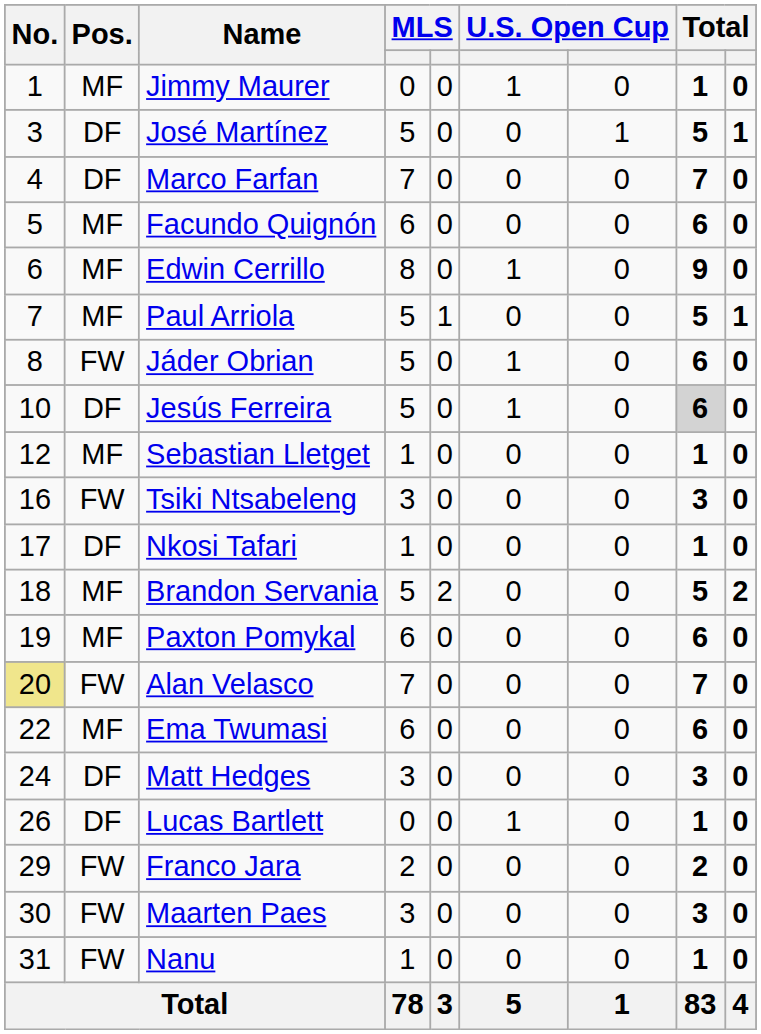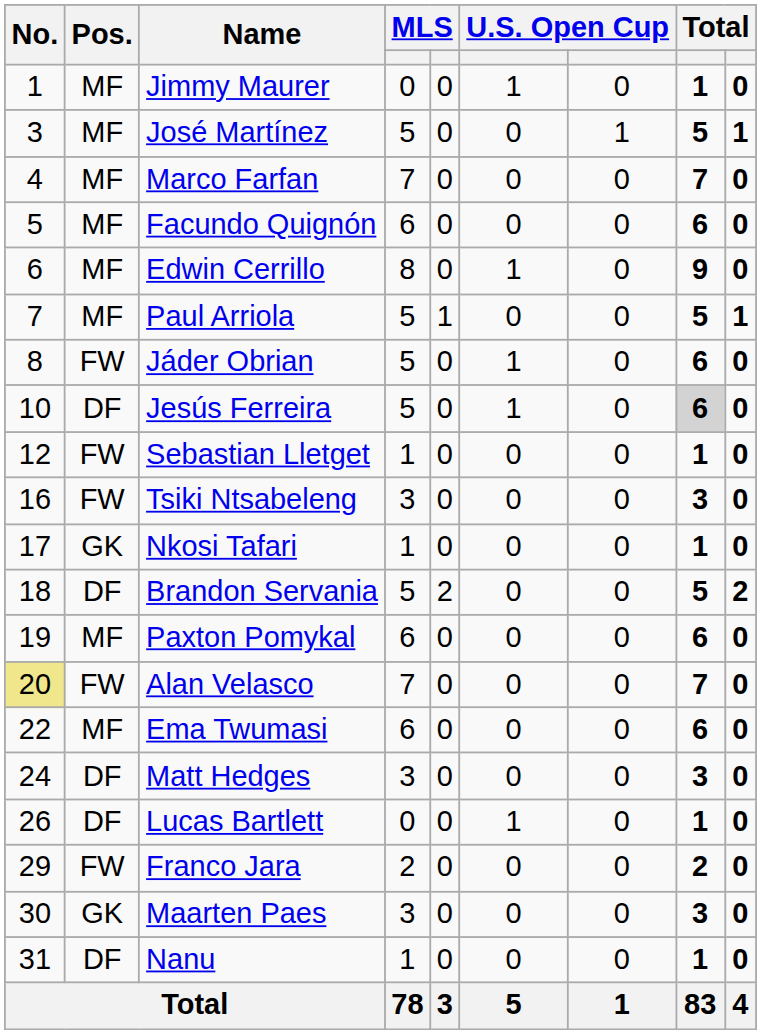José Martínez | Pos.: DF -> MF
Marco Farfan | Pos.: DF -> MF
Sebastian Lletget | Pos.: MF -> FW
Nkosi Tafari | Pos.: DF -> GK
Brandon Servania | Pos.: MF -> DF
Maarten Paes | Pos.: FW -> GK
Nanu | Pos.: FW -> DF
